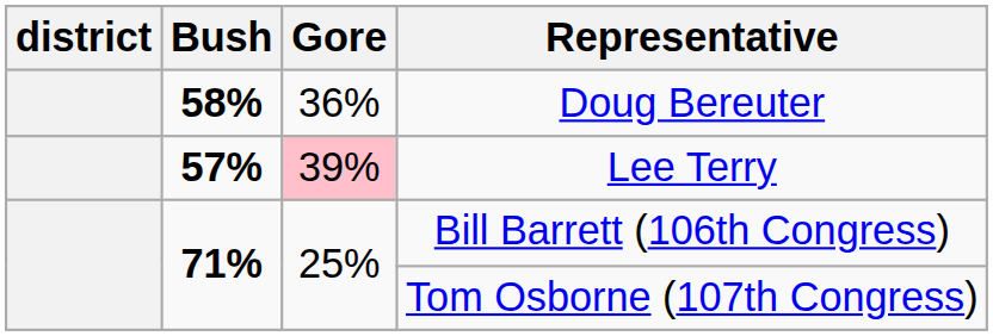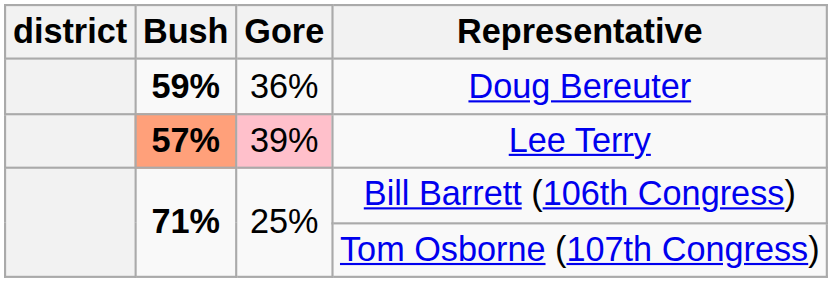Doug Bereuter | Bush: 58% -> 59%
Lee Terry | Bush: no background -> lightsalmon background
